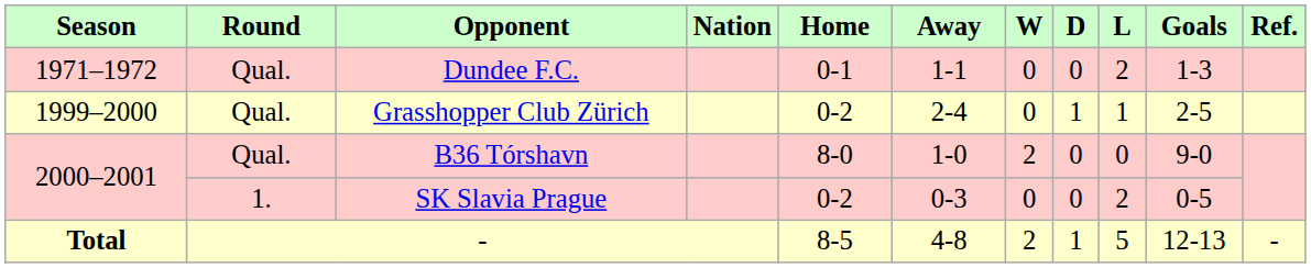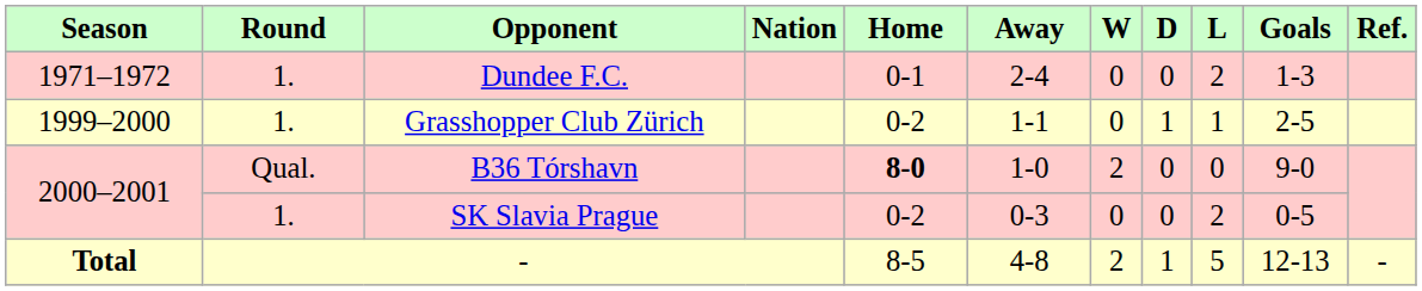Dundee F.C. | Round: Qual. -> 1.
Dundee F.C. | Away: 1-1 -> 2-4
Grasshopper Club Zürich | Round: Qual. -> 1.
Grasshopper Club Zürich | Away: 2-4 -> 1-1
B36 Tórshavn | Home: normal -> bold
